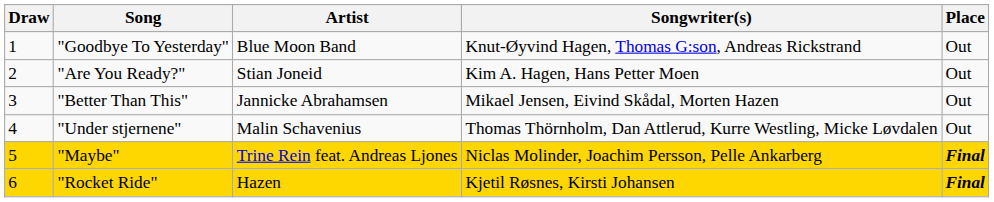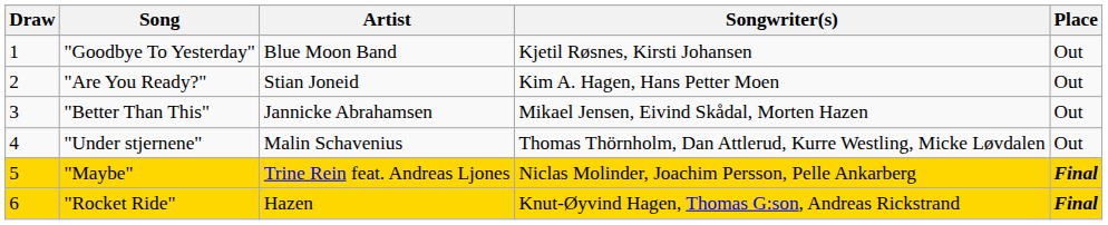"Goodbye To Yesterday" | Songwriter(s): Knut-Øyvind Hagen, Thomas G:son, Andreas Rickstrand -> Kjetil Røsnes, Kirsti Johansen
"Rocket Ride" | Songwriter(s): Kjetil Røsnes, Kirsti Johansen -> Knut-Øyvind Hagen, Thomas G:son, Andreas Rickstrand
